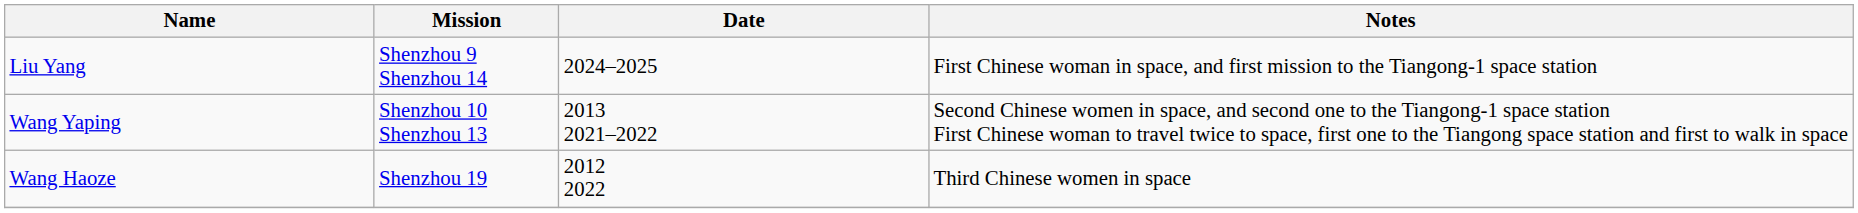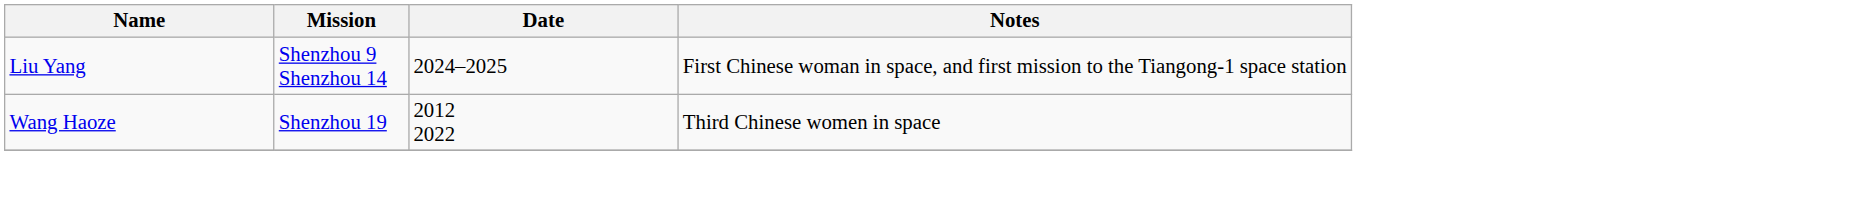- row: Wang Yaping | Shenzhou 10 Shenzhou 13 | 2013 2021–2022 | Second Chinese women in space, and second one to the Tiangong-1 space station First Chinese woman to travel twice to space, first one to the Tiangong space station and first to walk in space
